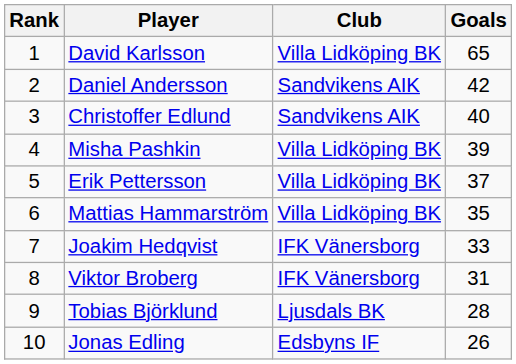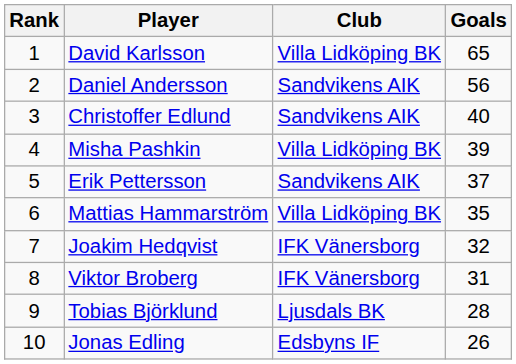Daniel Andersson | Goals: 42 -> 56
Erik Pettersson | Club: Villa Lidköping BK -> Sandvikens AIK
Joakim Hedqvist | Goals: 33 -> 32
